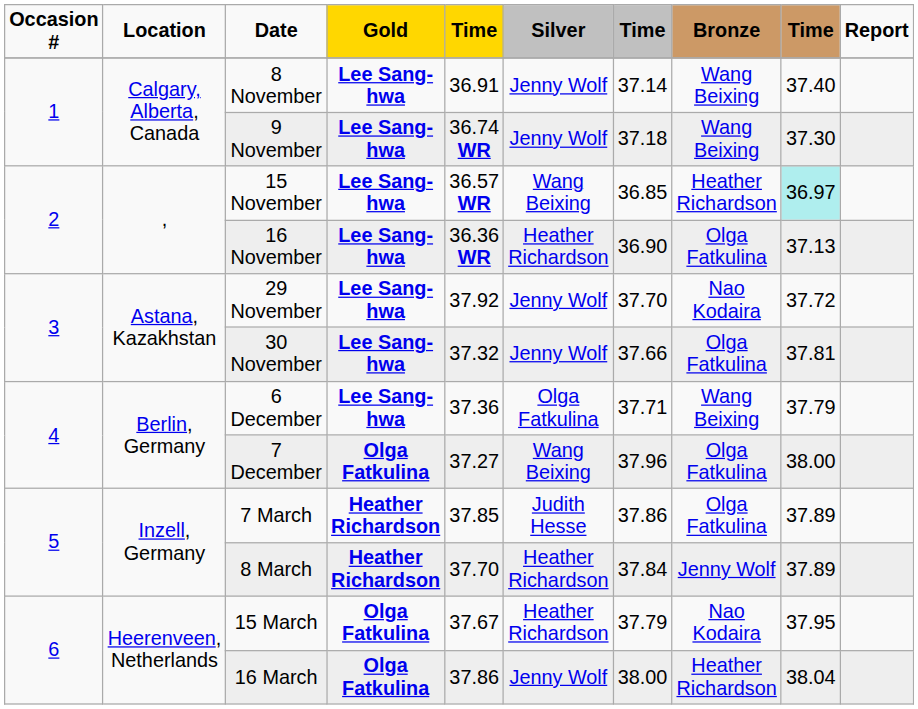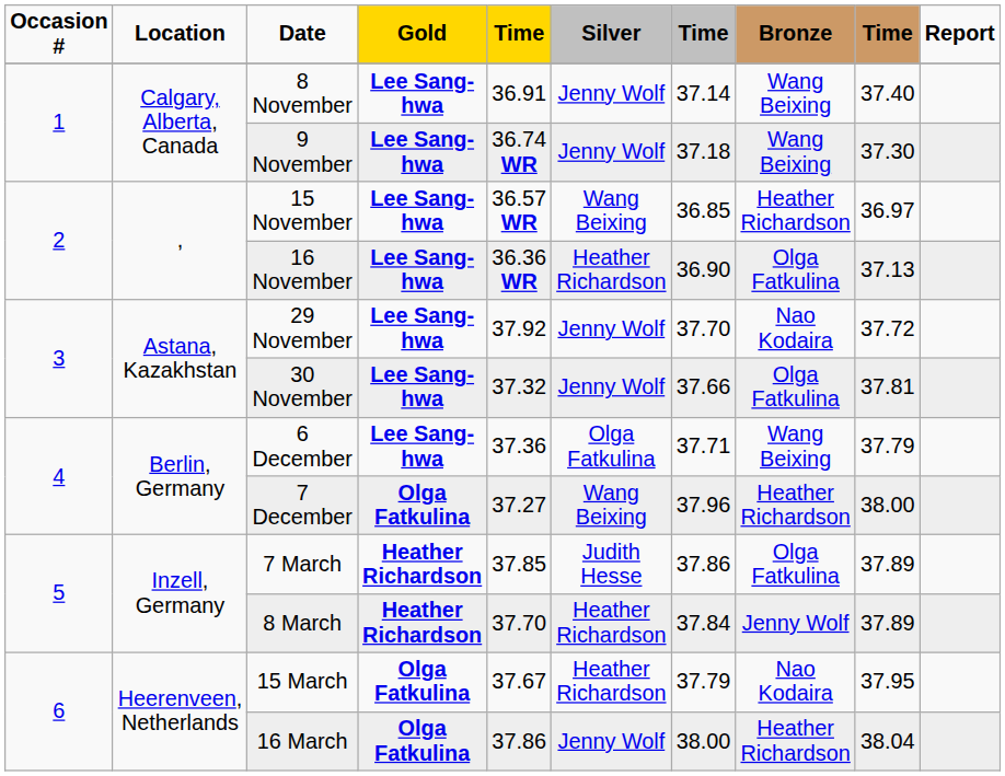15 November | column 9: paleturquoise background -> no background
7 December | Bronze: Olga Fatkulina -> Heather Richardson
